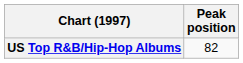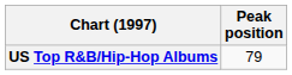US Top R&B/Hip-Hop Albums | Peak position: 82 -> 79
